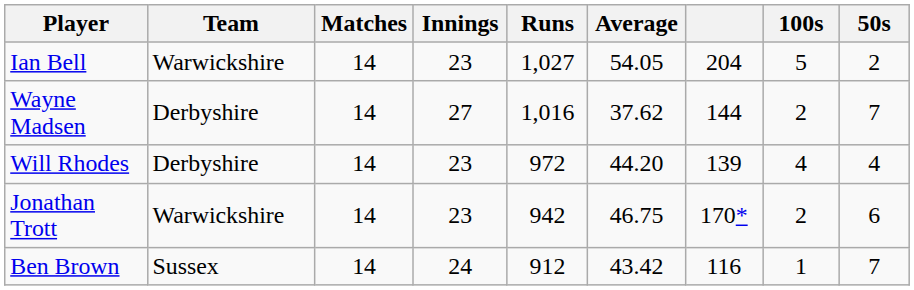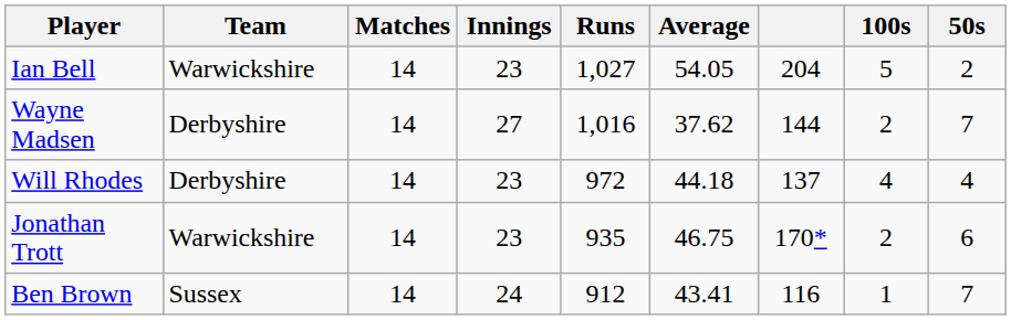Will Rhodes | Average: 44.20 -> 44.18
Will Rhodes | column 7: 139 -> 137
Jonathan Trott | Runs: 942 -> 935
Ben Brown | Average: 43.42 -> 43.41
